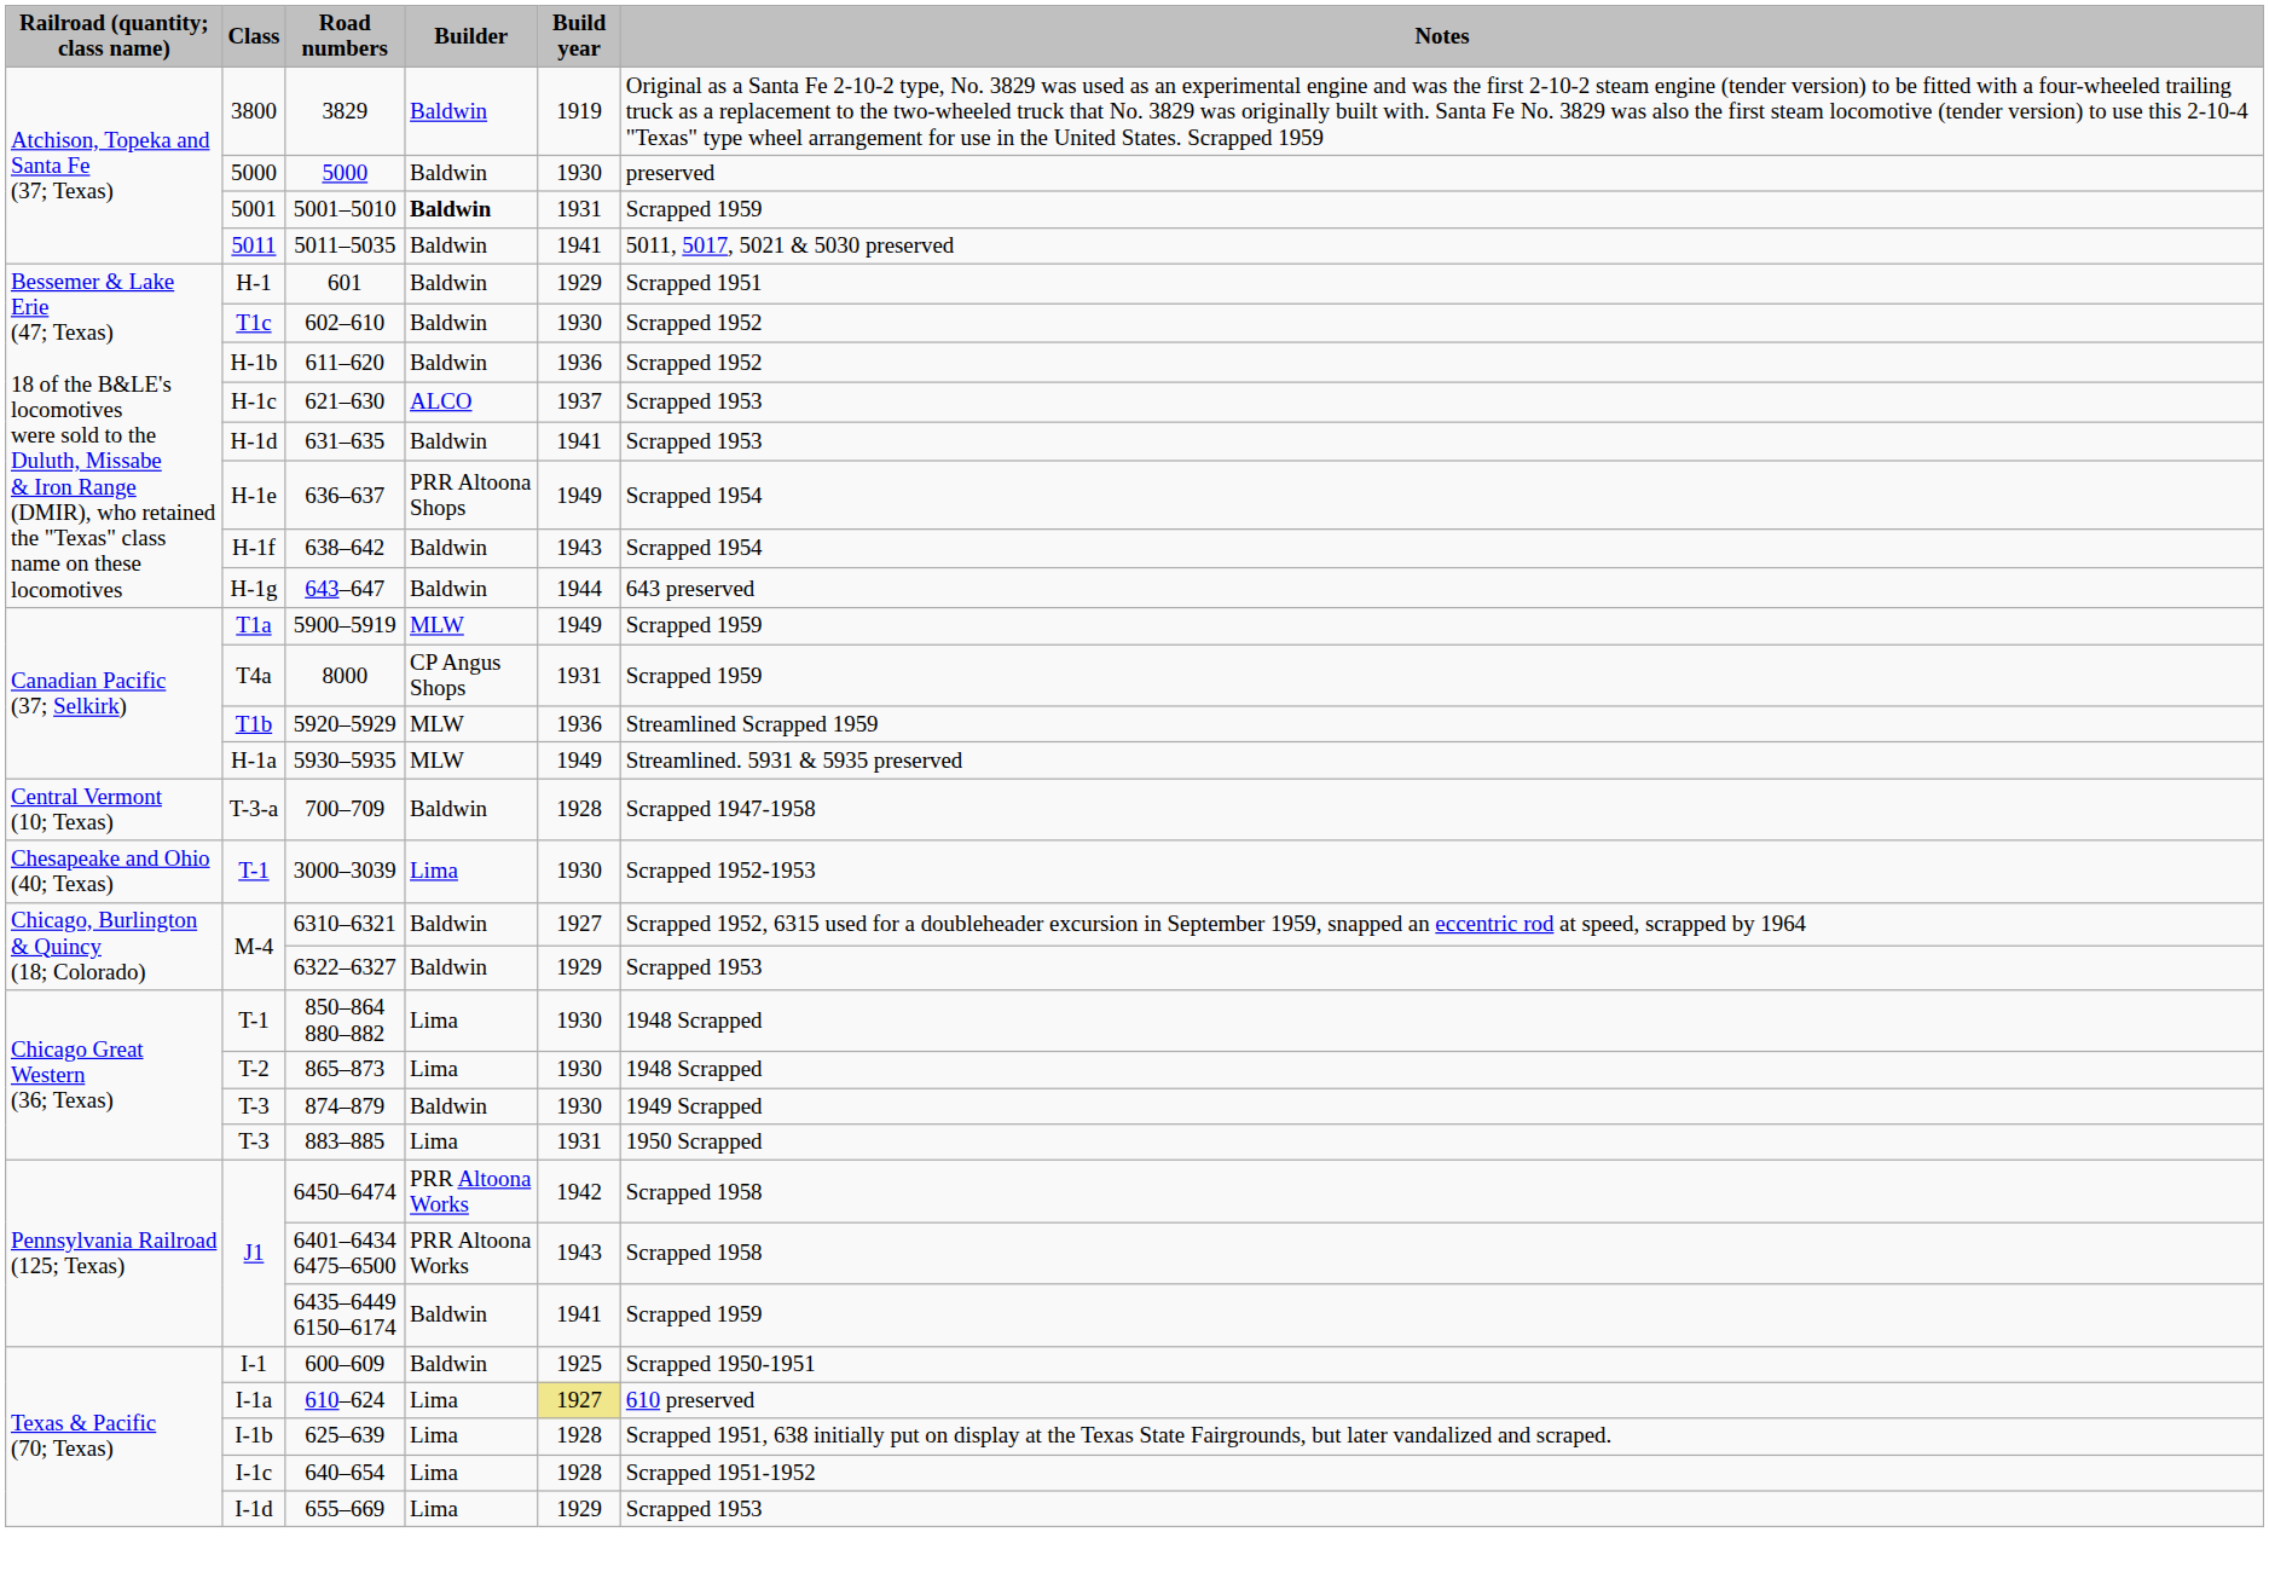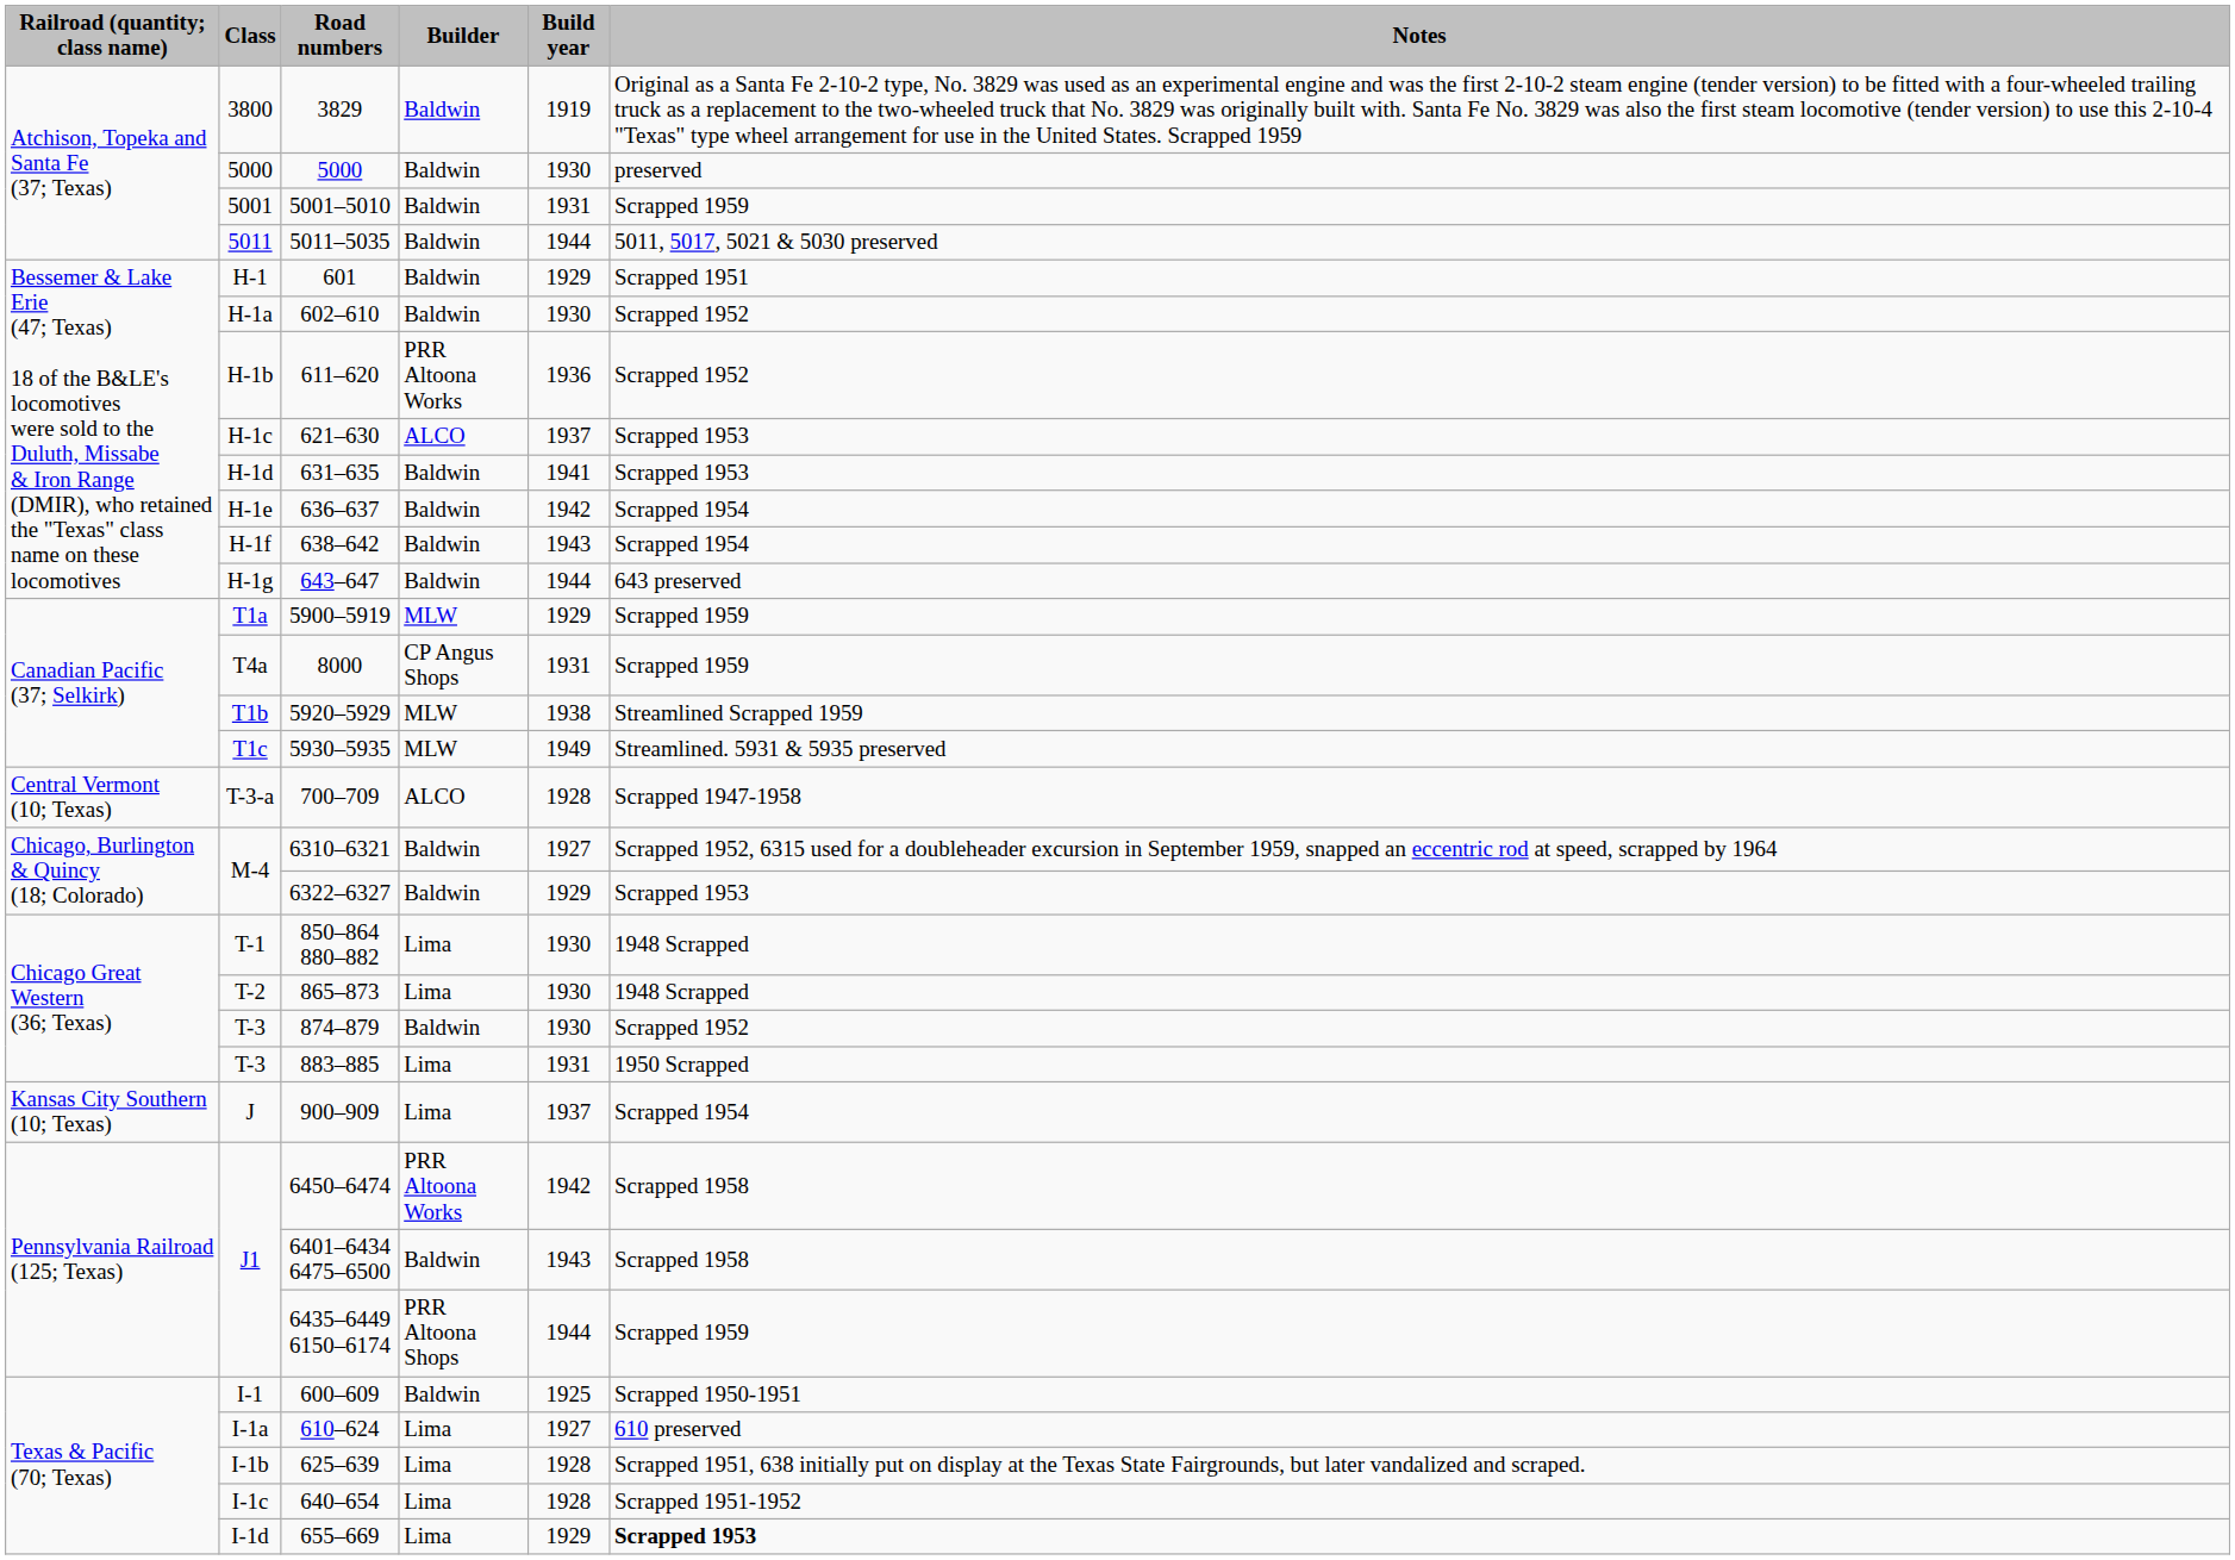5001–5010 | Builder: bold -> normal
5011–5035 | Build year: 1941 -> 1944
602–610 | Class: T1c -> H-1a
611–620 | Builder: Baldwin -> PRR Altoona Works
636–637 | Builder: PRR Altoona Shops -> Baldwin
636–637 | Build year: 1949 -> 1942
5900–5919 | Build year: 1949 -> 1929
5920–5929 | Build year: 1936 -> 1938
5930–5935 | Class: H-1a -> T1c
700–709 | Builder: Baldwin -> ALCO
- row: Chesapeake and Ohio (40; Texas) | T-1 | 3000–3039 | Lima | 1930 | Scrapped 1952-1953
874–879 | Notes: 1949 Scrapped -> Scrapped 1952
+ row: Kansas City Southern (10; Texas) | J | 900–909 | Lima | 1937 | Scrapped 1954
6401–6434 6475–6500 | Builder: PRR Altoona Works -> Baldwin
6435–6449 6150–6174 | Builder: Baldwin -> PRR Altoona Shops
6435–6449 6150–6174 | Build year: 1941 -> 1944
610–624 | Build year: khaki background -> no background
655–669 | Notes: normal -> bold
